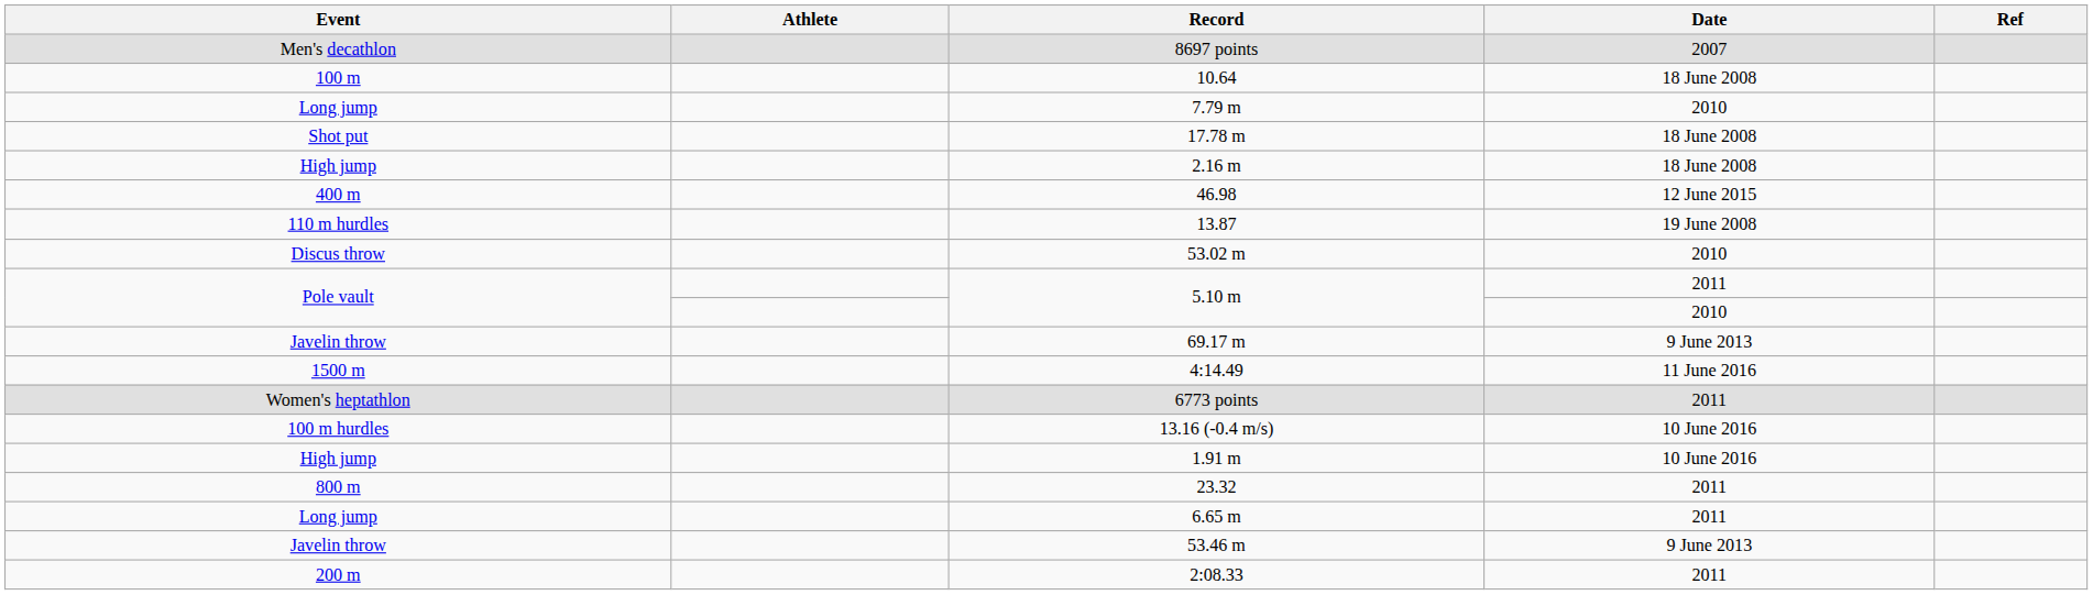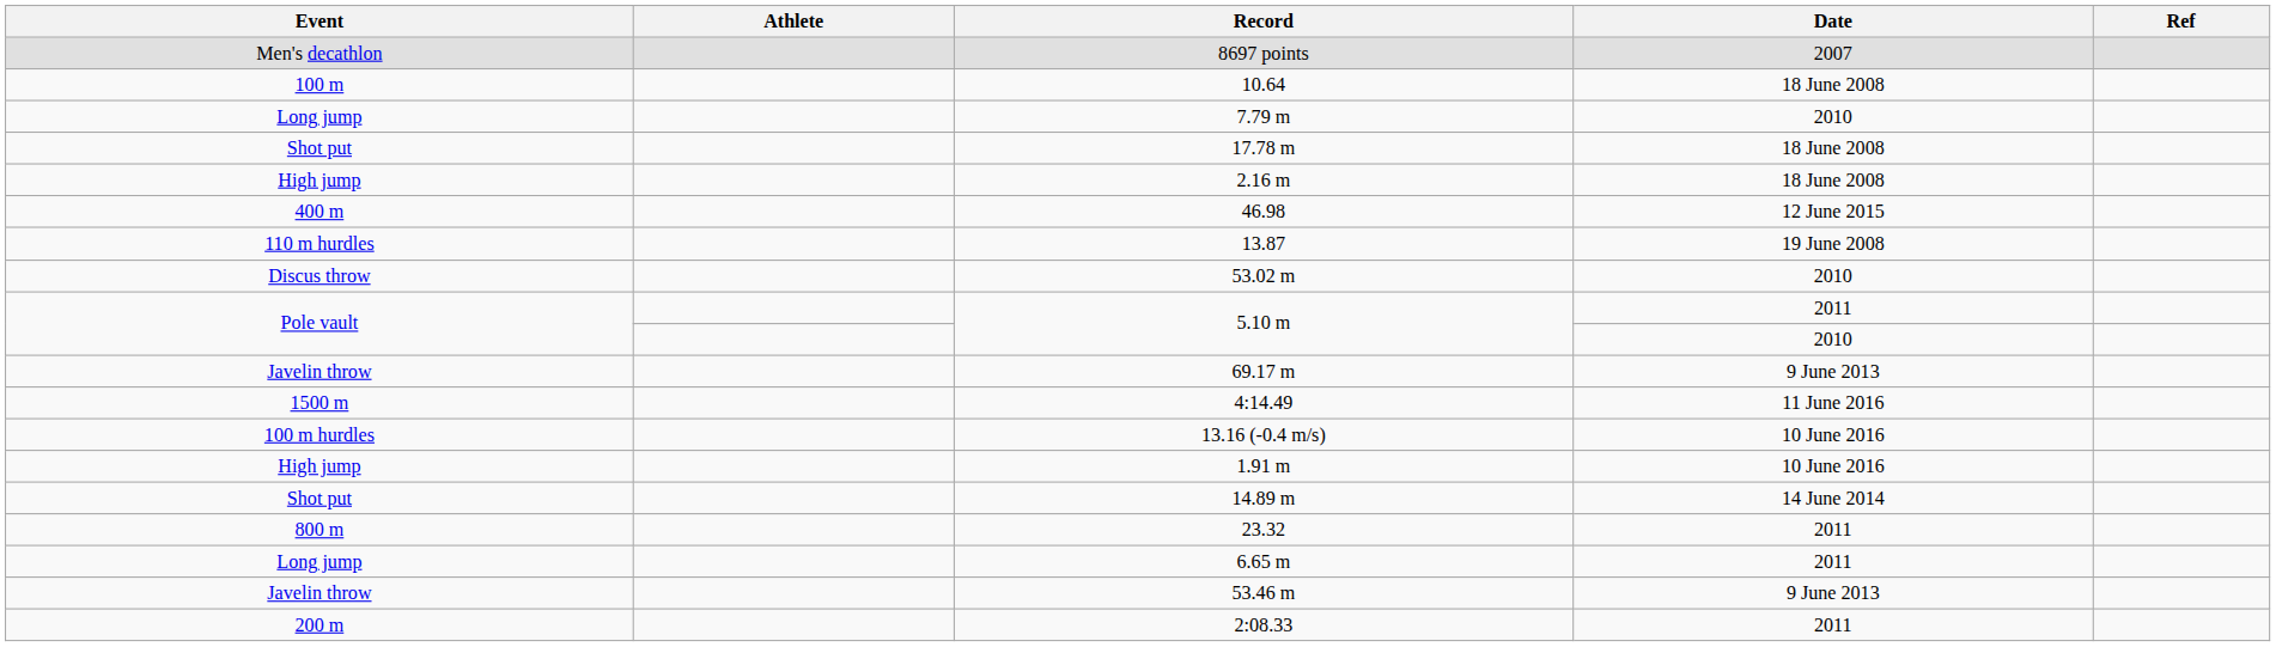- row: Women's heptathlon | 6773 points | 2011
+ row: Shot put | 14.89 m | 14 June 2014
